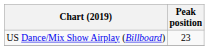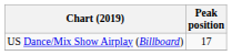US Dance/Mix Show Airplay (Billboard) | Peak position: 23 -> 17
